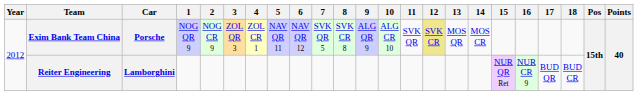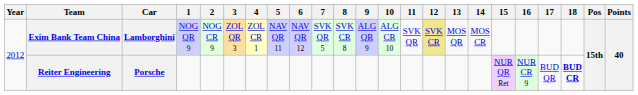Exim Bank Team China | Car: Porsche -> Lamborghini
Reiter Engineering | Car: Lamborghini -> Porsche
Reiter Engineering | 18: normal -> bold
